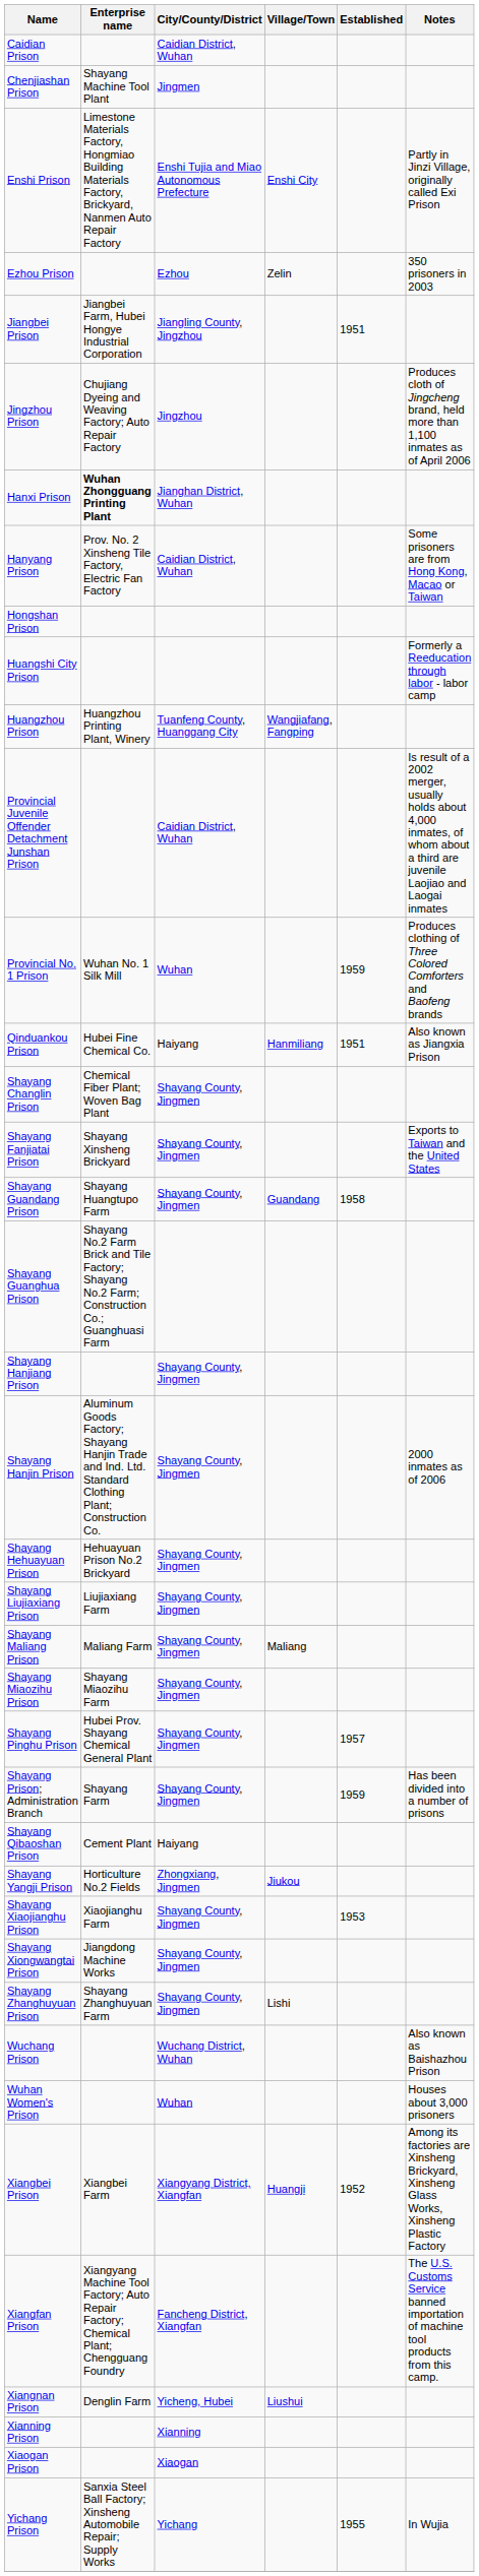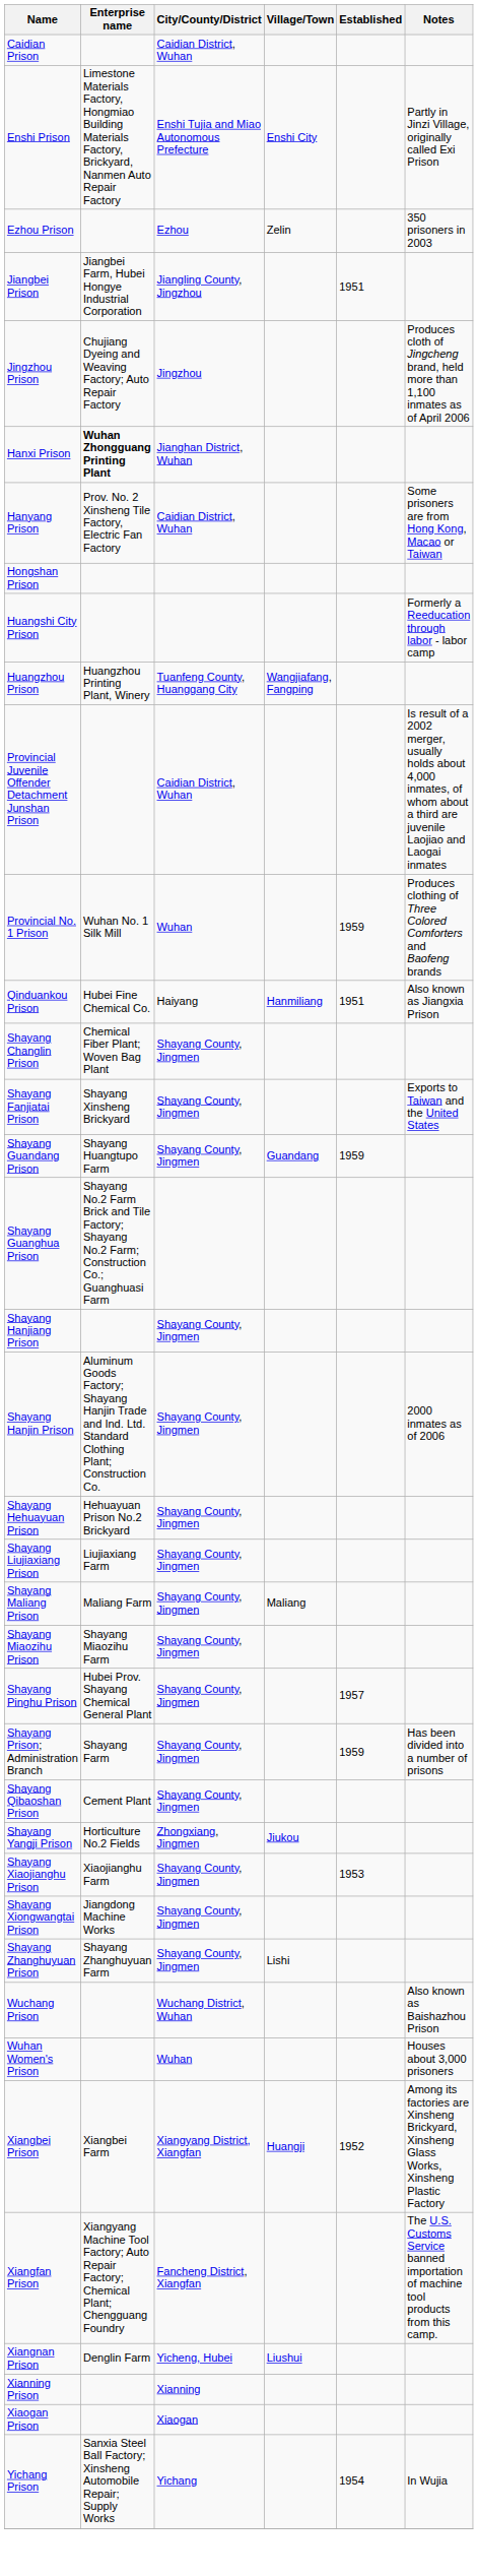- row: Chenjiashan Prison | Shayang Machine Tool Plant | Jingmen
Shayang Guandang Prison | Established: 1958 -> 1959
Shayang Qibaoshan Prison | City/County/District: Haiyang -> Shayang County, Jingmen
Yichang Prison | Established: 1955 -> 1954
